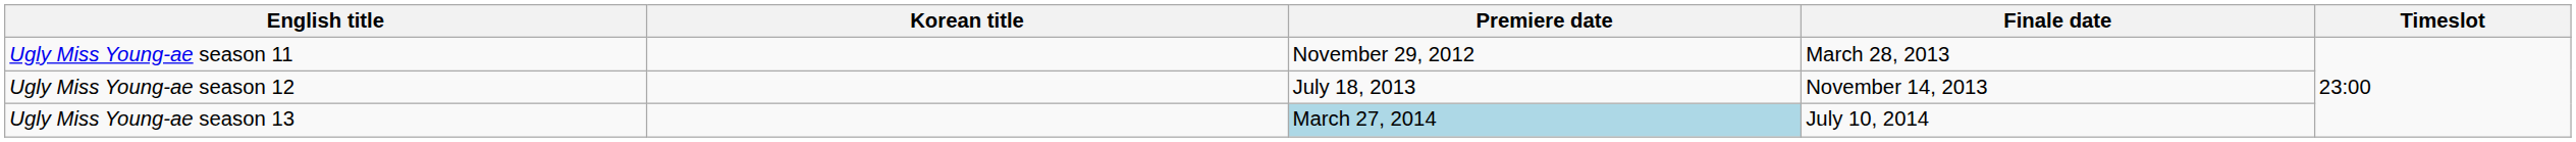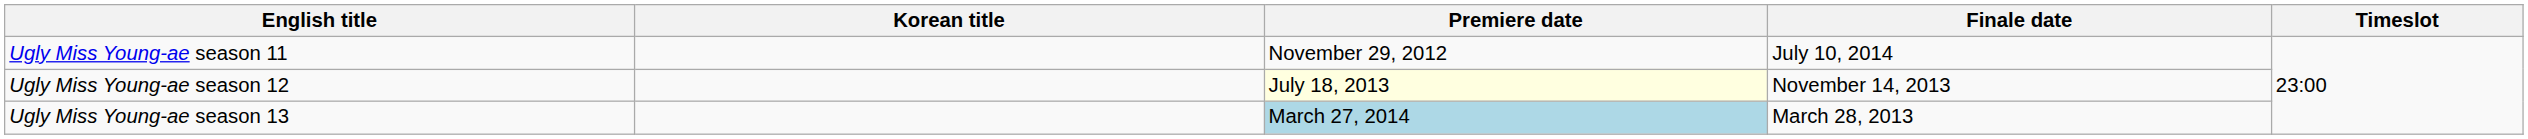Ugly Miss Young-ae season 11 | Finale date: March 28, 2013 -> July 10, 2014
Ugly Miss Young-ae season 12 | Premiere date: no background -> lightyellow background
Ugly Miss Young-ae season 13 | Finale date: July 10, 2014 -> March 28, 2013
